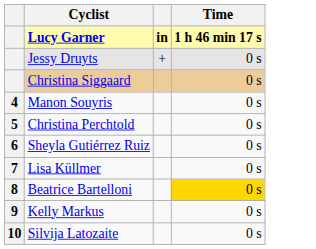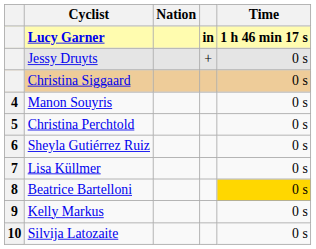+ column: Nation
